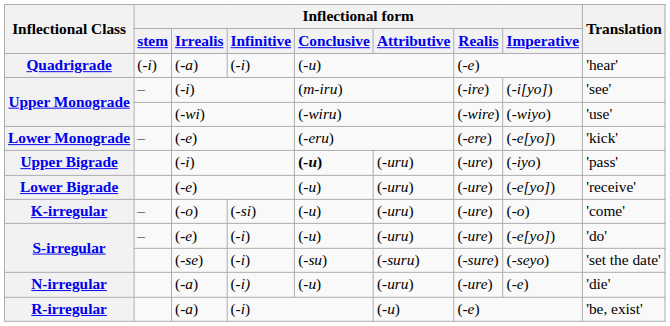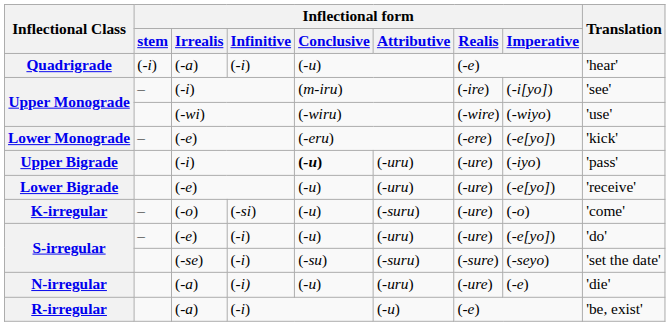K-irregular | Inflectional form / Attributive: (-uru) -> (-suru)
